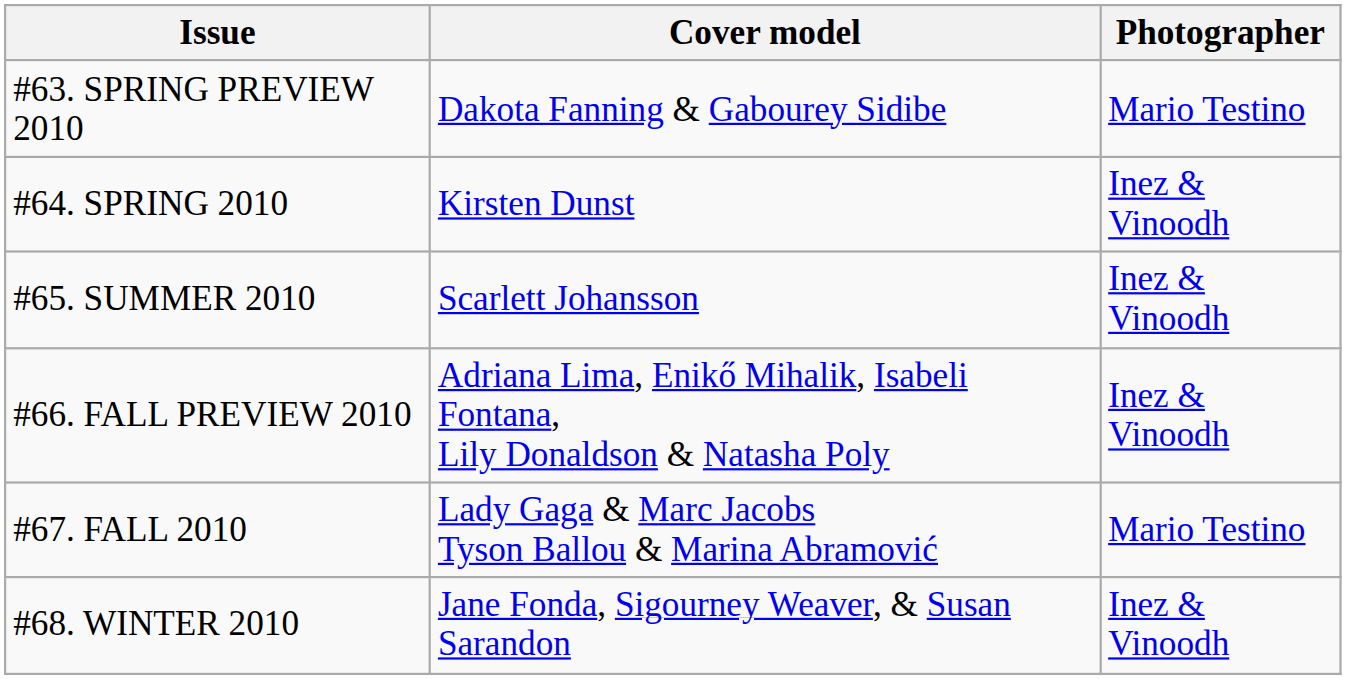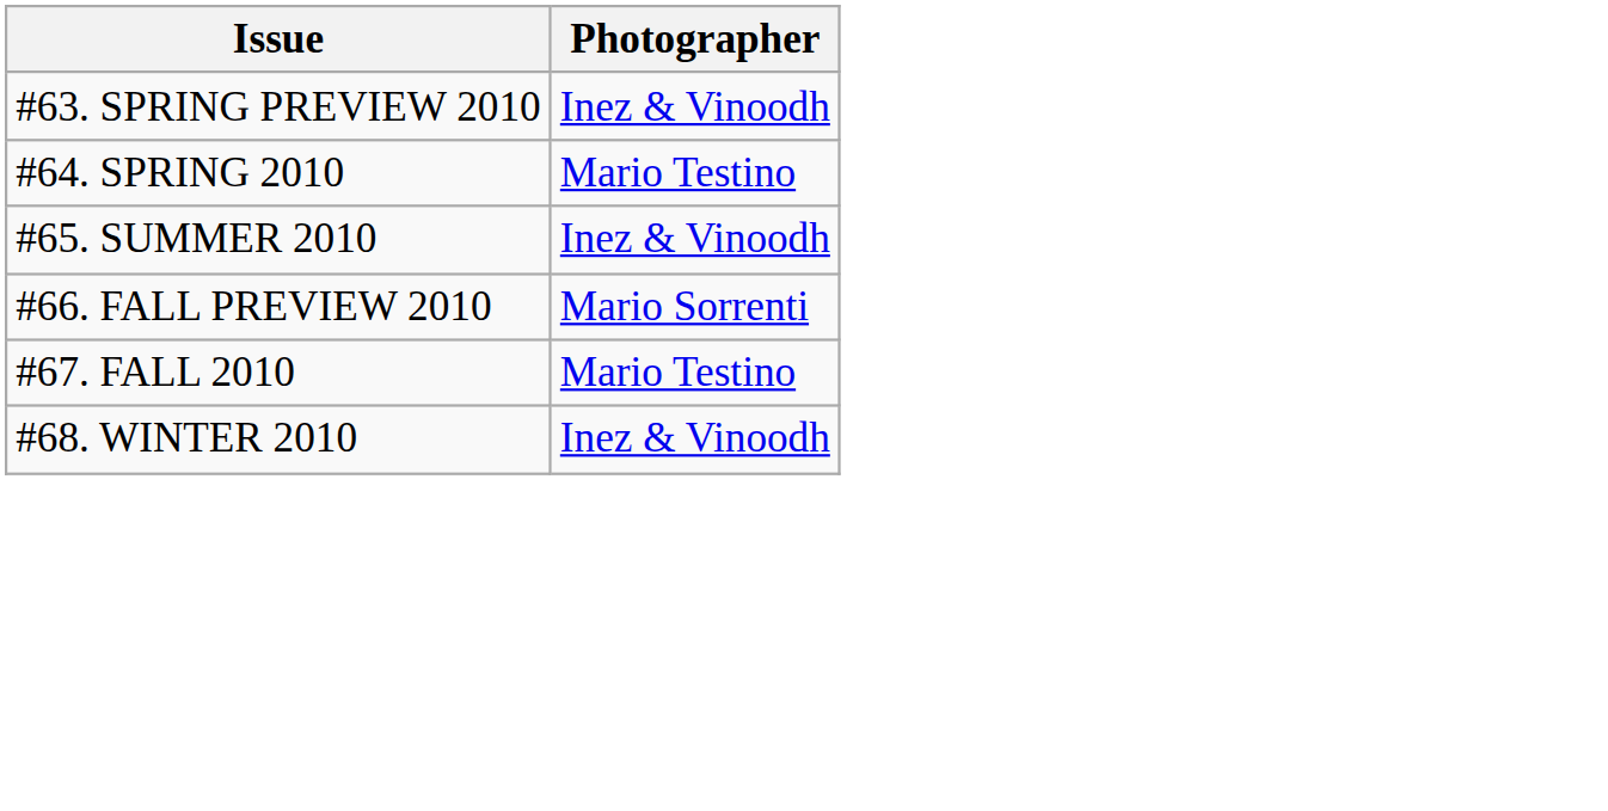- column: Cover model | Dakota Fanning & Gabourey Sidibe | Kirsten Dunst | Scarlett Johansson | Adriana Lima, Enikő Mihalik, Isabeli Fontana, Lily Donaldson & Natasha Poly | Lady Gaga & Marc Jacobs Tyson Ballou & Marina Abramović | Jane Fonda, Sigourney Weaver, & Susan Sarandon
#63. SPRING PREVIEW 2010 | Photographer: Mario Testino -> Inez & Vinoodh
#64. SPRING 2010 | Photographer: Inez & Vinoodh -> Mario Testino
#66. FALL PREVIEW 2010 | Photographer: Inez & Vinoodh -> Mario Sorrenti
